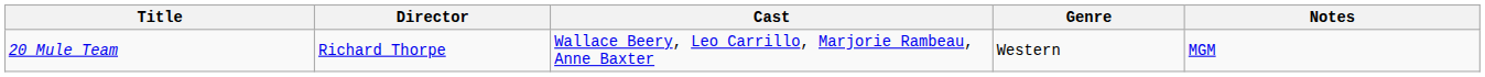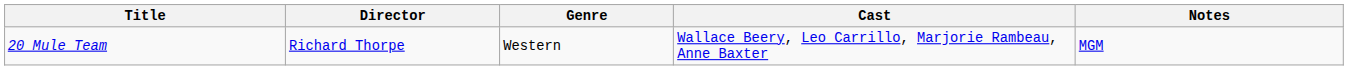columns swapped: Cast <-> Genre
